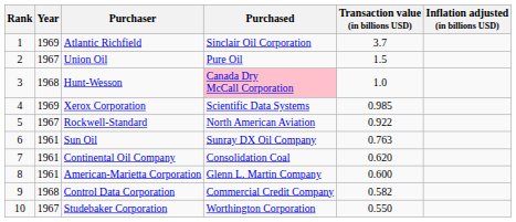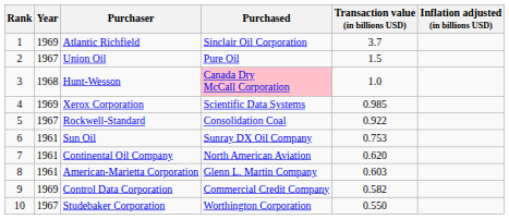Rockwell-Standard | Purchased: North American Aviation -> Consolidation Coal
Sun Oil | Transaction value (in billions USD): 0.763 -> 0.753
Continental Oil Company | Purchased: Consolidation Coal -> North American Aviation
American-Marietta Corporation | Transaction value (in billions USD): 0.600 -> 0.603
Control Data Corporation | Year: 1968 -> 1969
